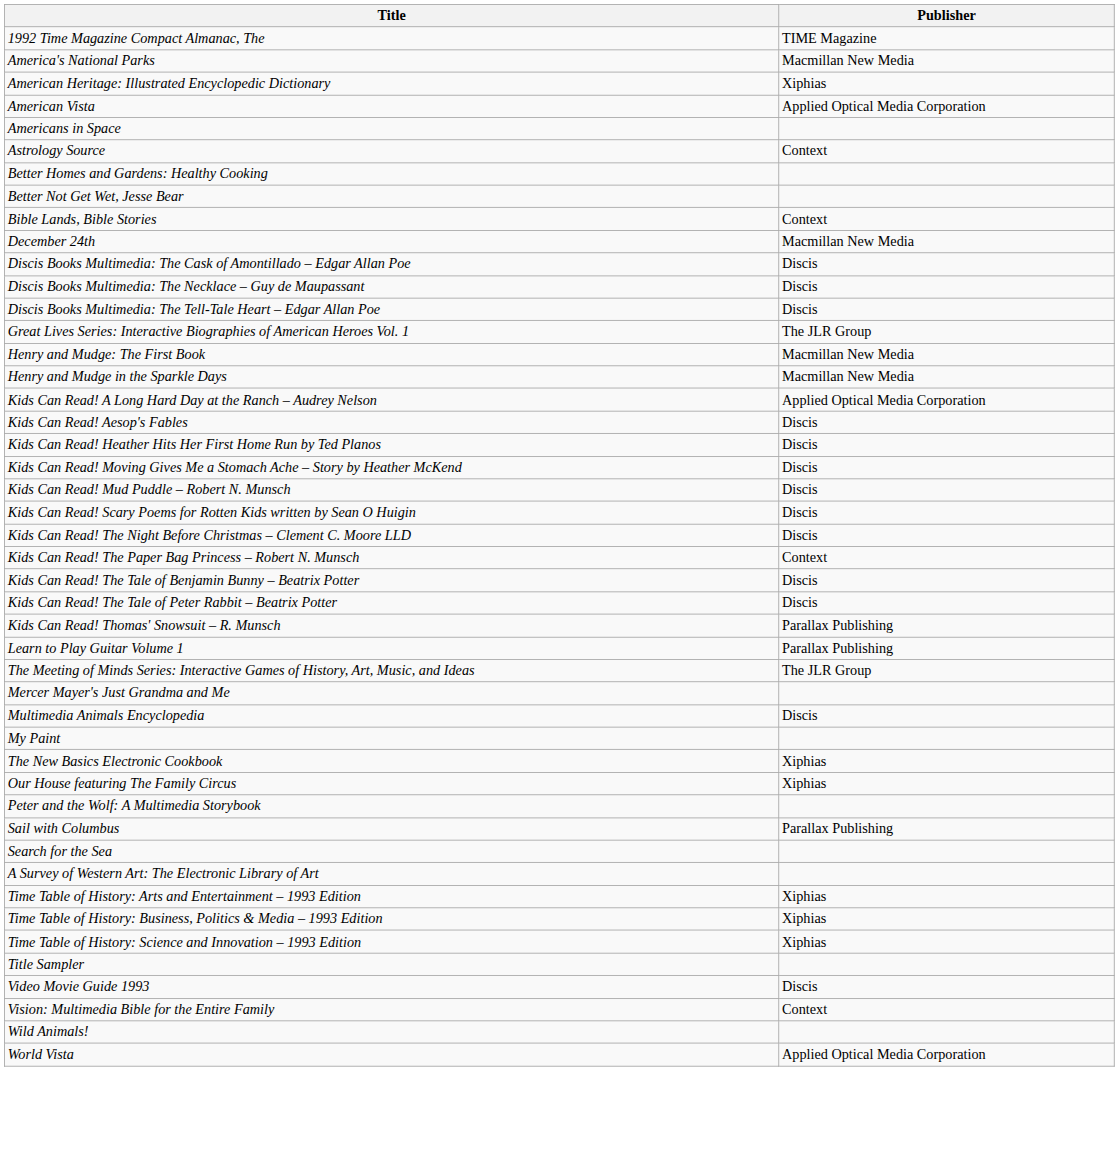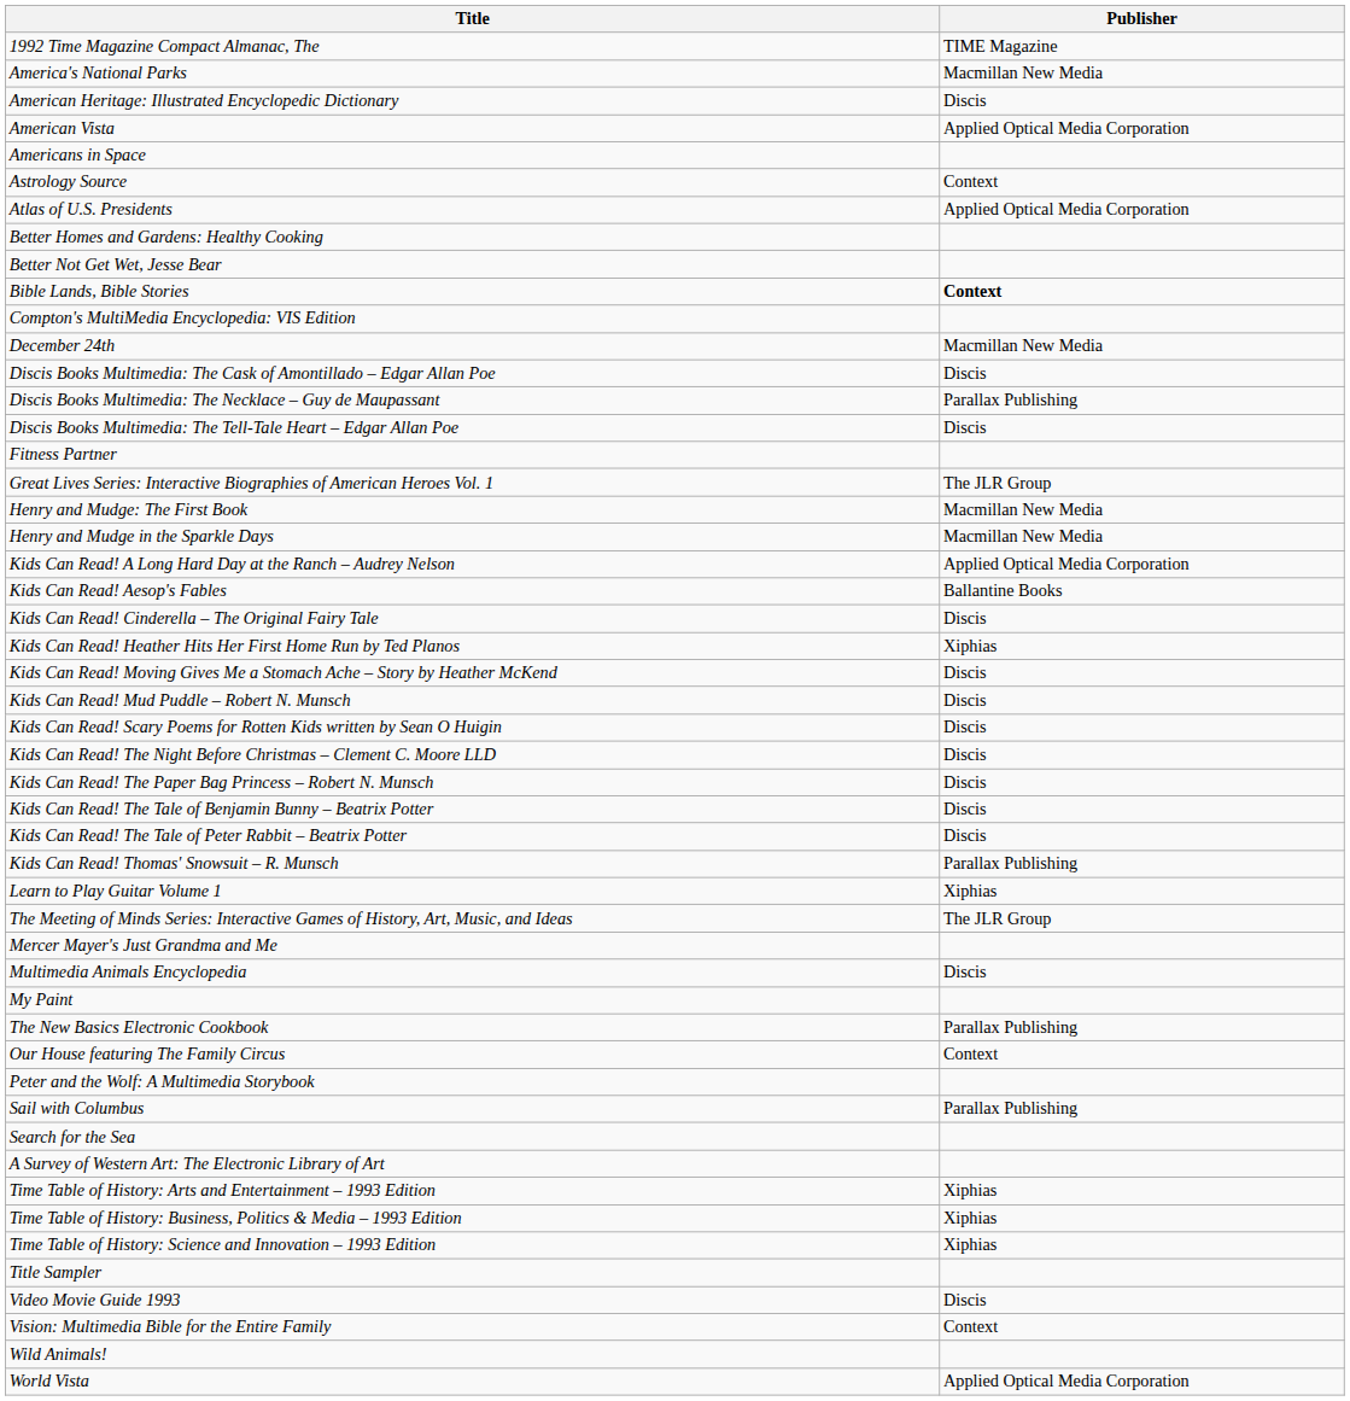American Heritage: Illustrated Encyclopedic Dictionary | Publisher: Xiphias -> Discis
+ row: Atlas of U.S. Presidents | Applied Optical Media Corporation
Bible Lands, Bible Stories | Publisher: normal -> bold
+ row: Compton's MultiMedia Encyclopedia: VIS Edition
Discis Books Multimedia: The Necklace – Guy de Maupassant | Publisher: Discis -> Parallax Publishing
+ row: Fitness Partner
Kids Can Read! Aesop's Fables | Publisher: Discis -> Ballantine Books
+ row: Kids Can Read! Cinderella – The Original Fairy Tale | Discis
Kids Can Read! Heather Hits Her First Home Run by Ted Planos | Publisher: Discis -> Xiphias
Kids Can Read! The Paper Bag Princess – Robert N. Munsch | Publisher: Context -> Discis
Learn to Play Guitar Volume 1 | Publisher: Parallax Publishing -> Xiphias
The New Basics Electronic Cookbook | Publisher: Xiphias -> Parallax Publishing
Our House featuring The Family Circus | Publisher: Xiphias -> Context
